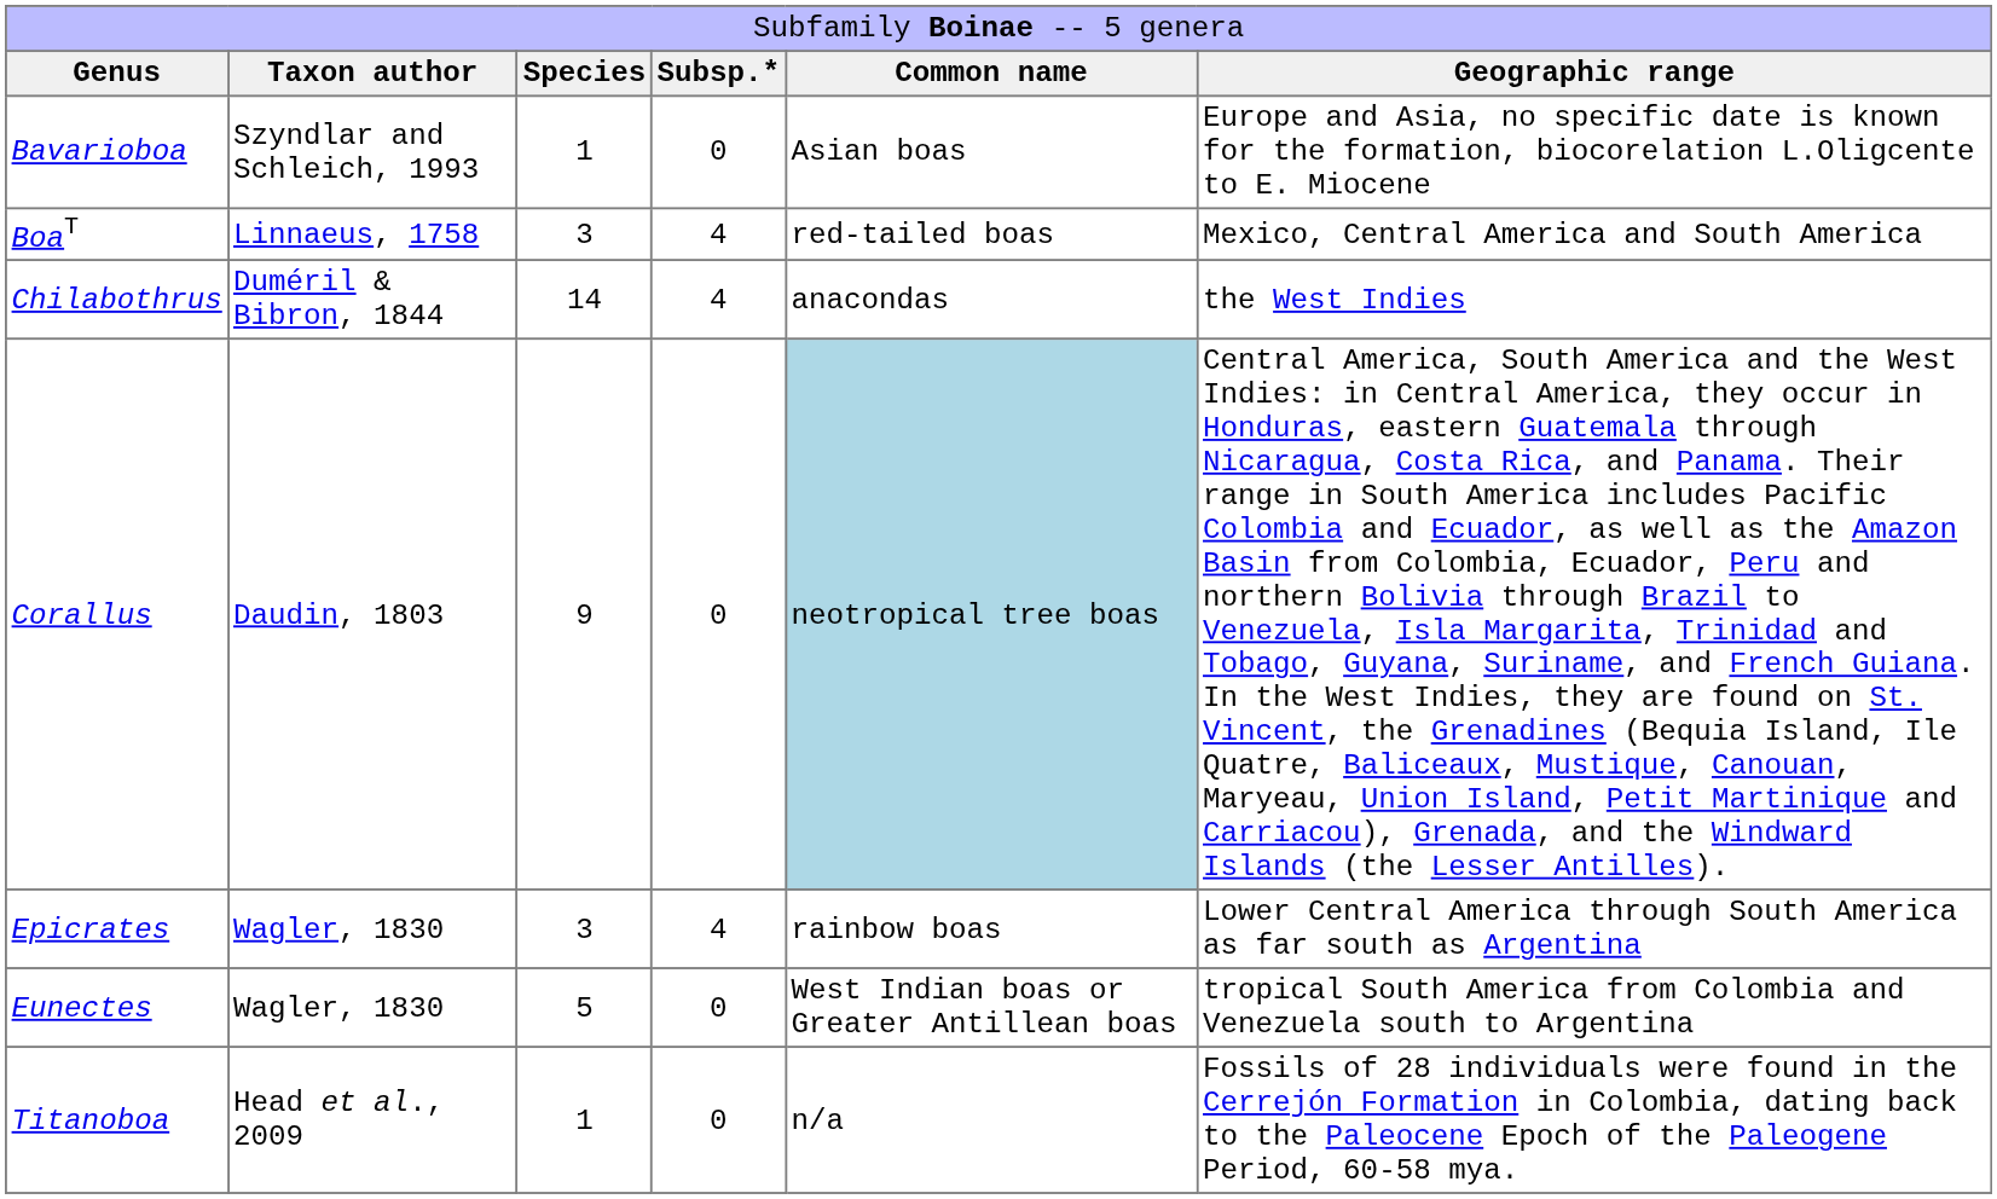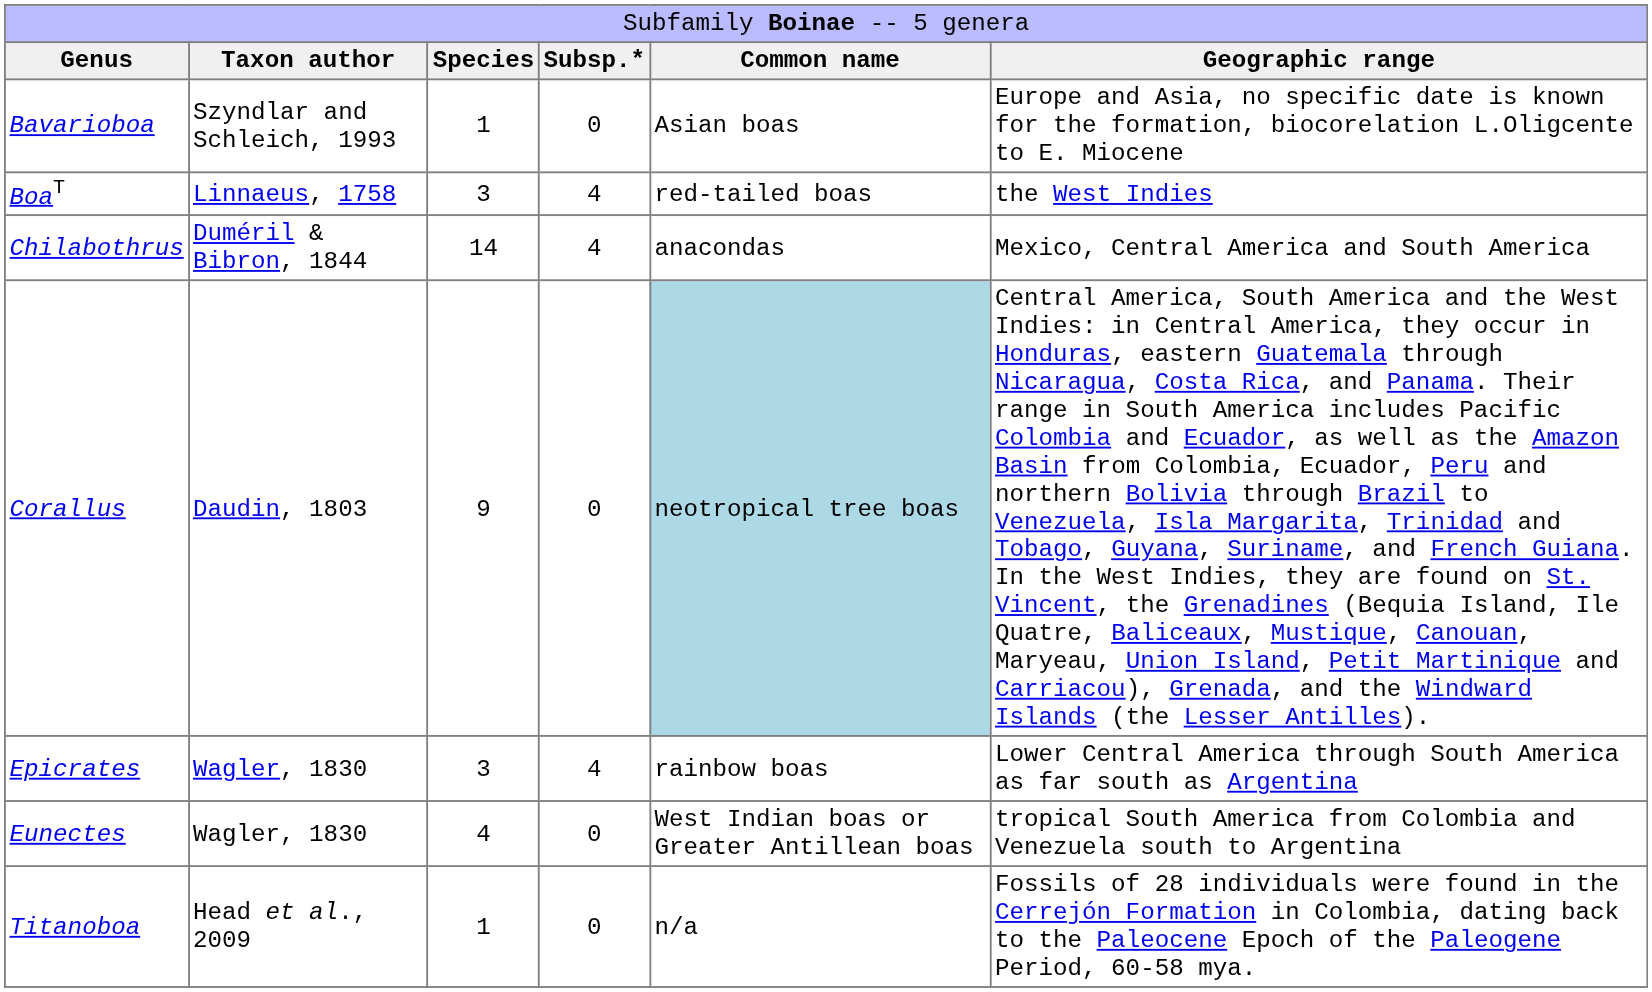BoaT | column 6: Mexico, Central America and South America -> the West Indies
Chilabothrus | column 6: the West Indies -> Mexico, Central America and South America
Eunectes | column 3: 5 -> 4
